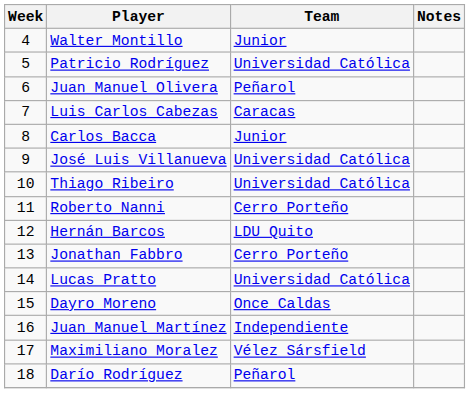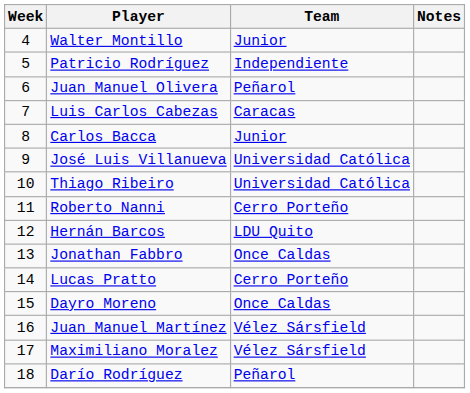Patricio Rodríguez | Team: Universidad Católica -> Independiente
Jonathan Fabbro | Team: Cerro Porteño -> Once Caldas
Lucas Pratto | Team: Universidad Católica -> Cerro Porteño
Juan Manuel Martínez | Team: Independiente -> Vélez Sársfield
